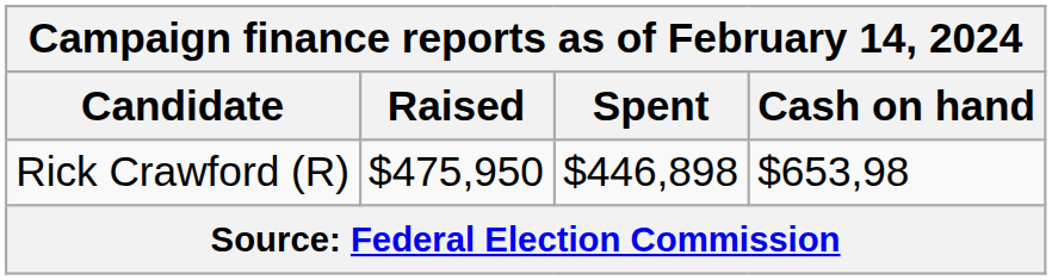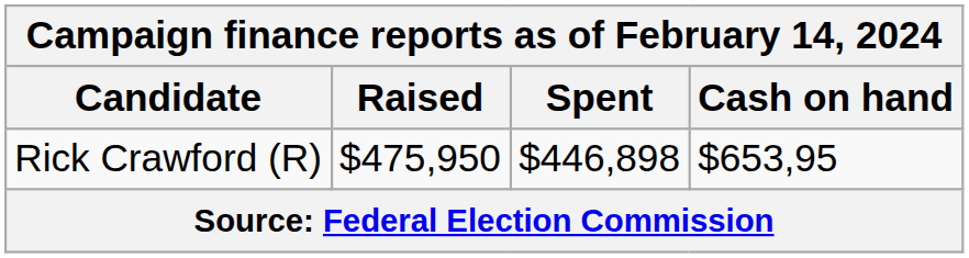Rick Crawford (R) | Cash on hand: $653,98 -> $653,95
